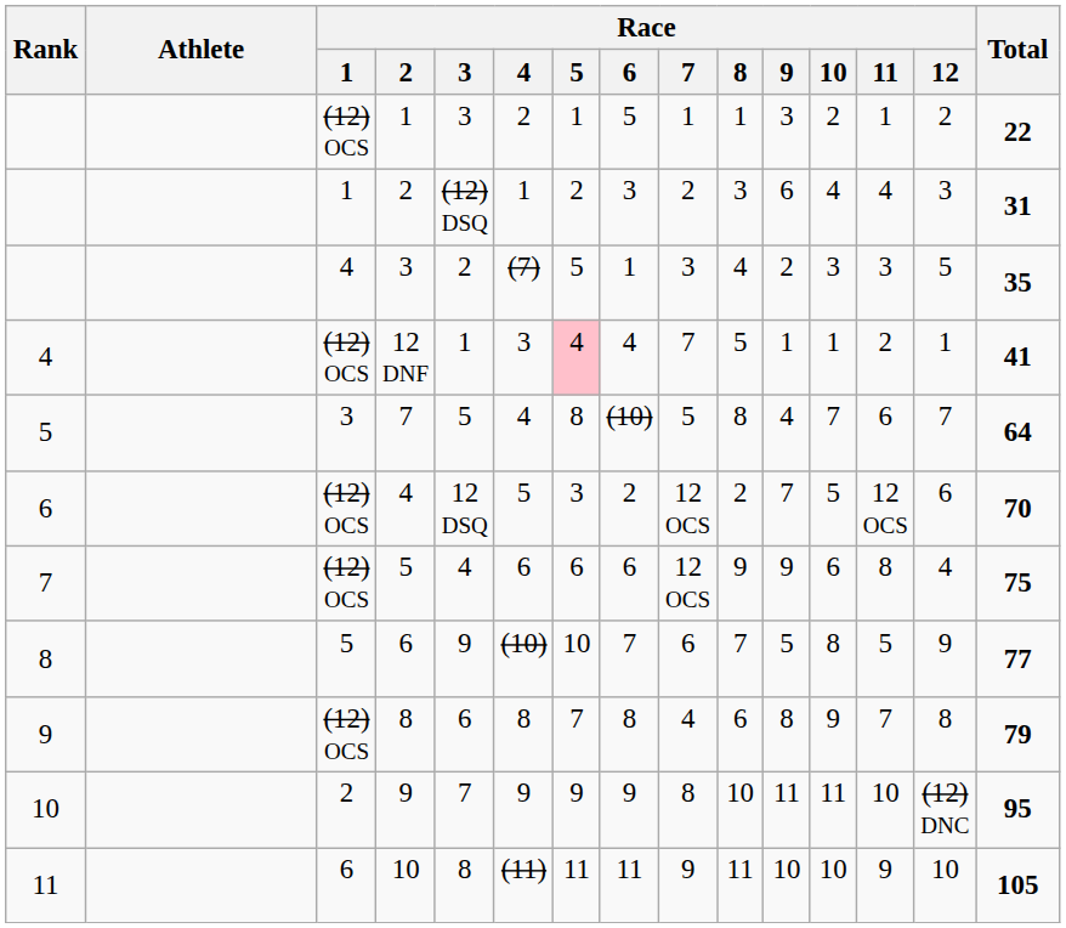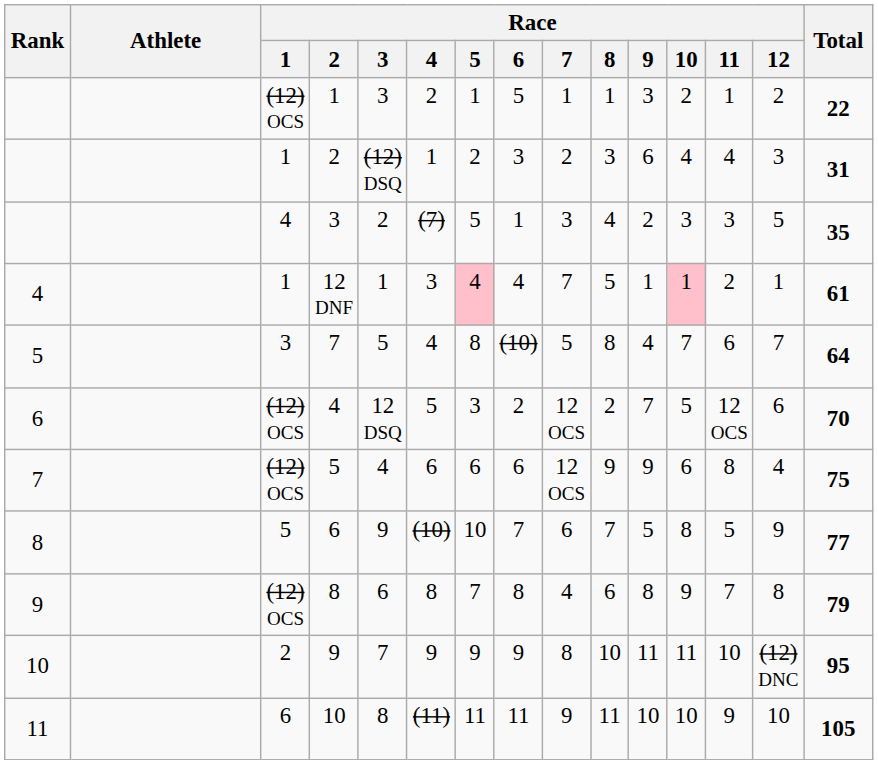12 DNF | Race / 1: (12) OCS -> 1
12 DNF | Race / 10: no background -> pink background
12 DNF | Total: 41 -> 61
